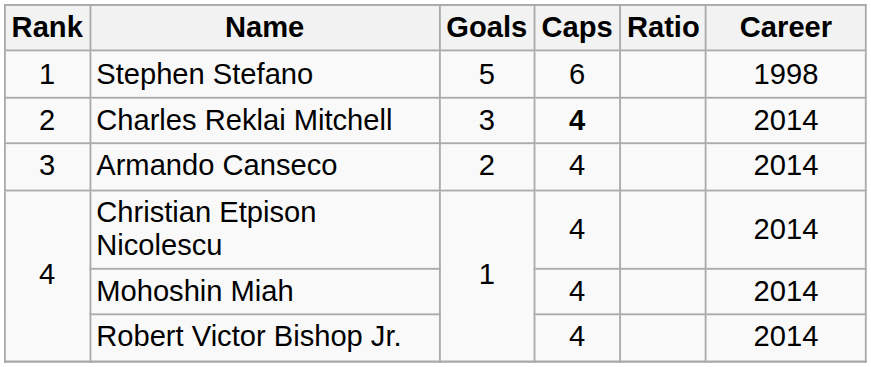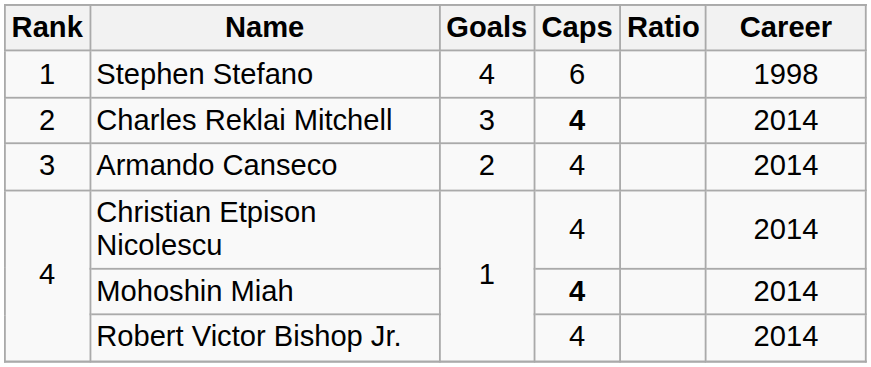Stephen Stefano | Goals: 5 -> 4
Mohoshin Miah | Caps: normal -> bold
